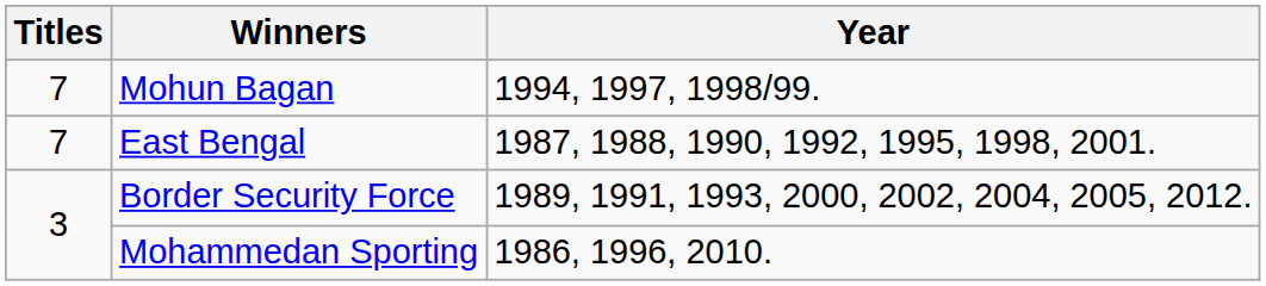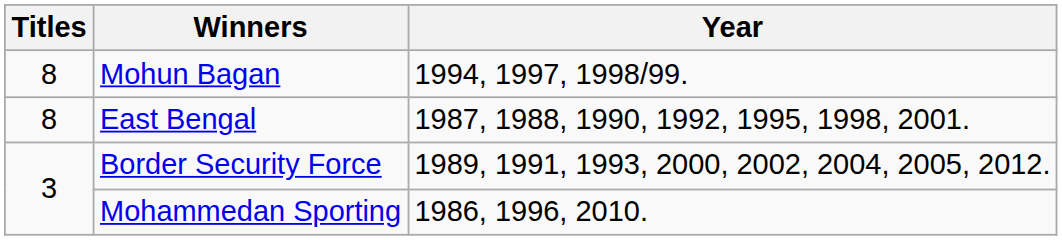Mohun Bagan | Titles: 7 -> 8
East Bengal | Titles: 7 -> 8
